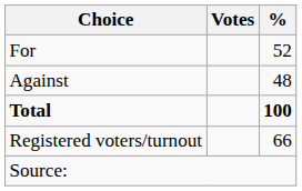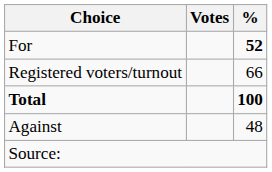For | %: normal -> bold
rows swapped: Against <-> Registered voters/turnout
